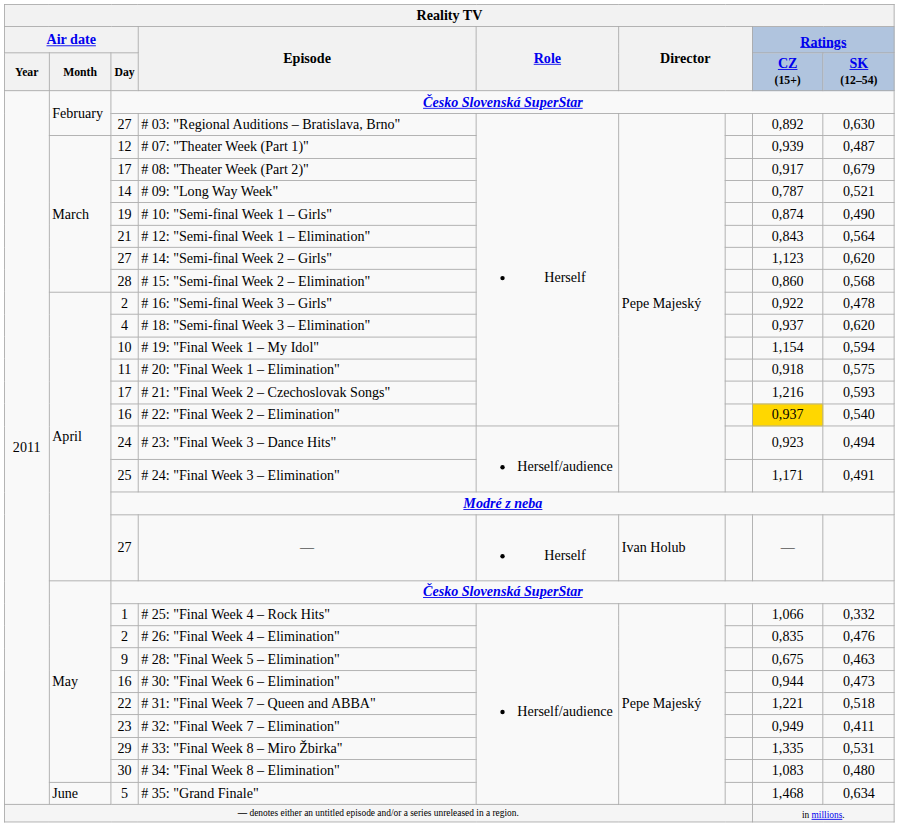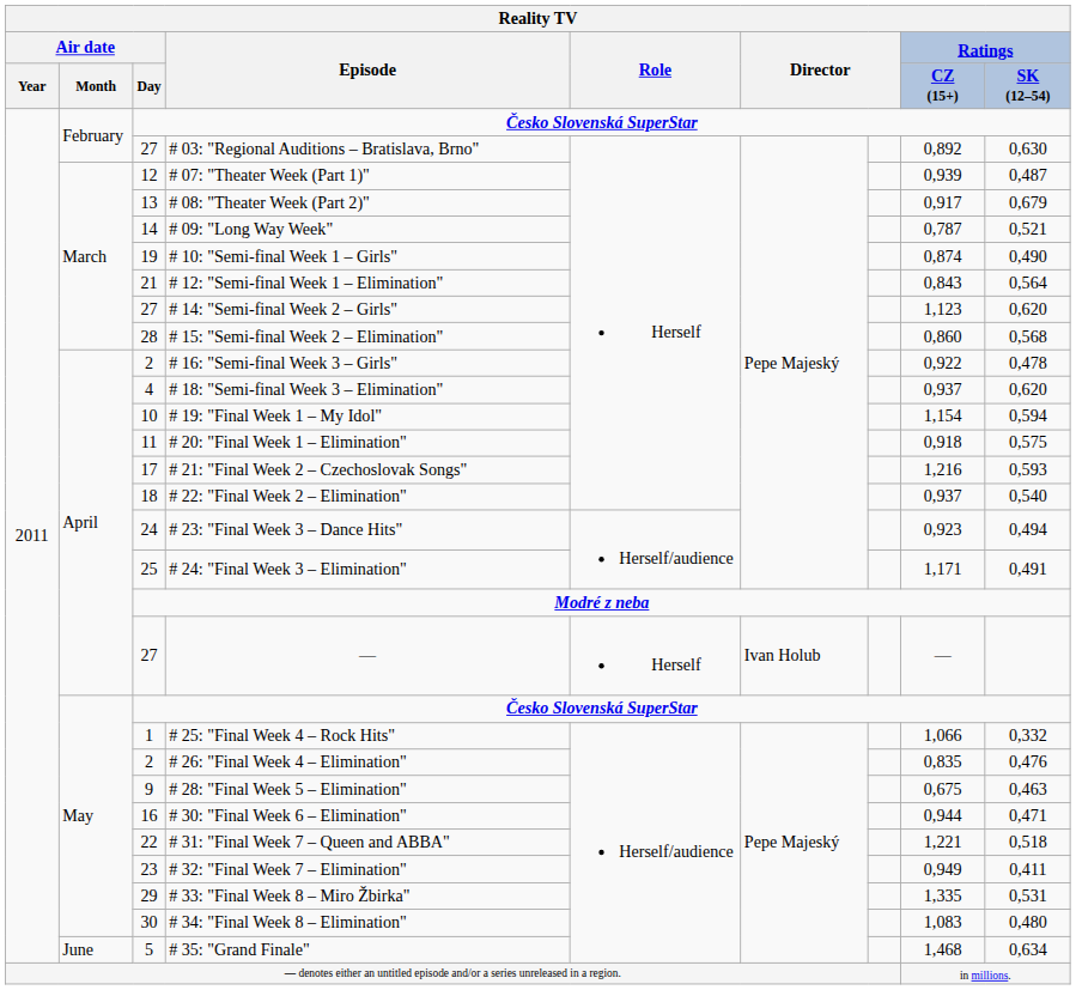# 08: "Theater Week (Part 2)" | Air date / Day: 17 -> 13
# 22: "Final Week 2 – Elimination" | Air date / Day: 16 -> 18
# 22: "Final Week 2 – Elimination" | Ratings / CZ (15+): gold background -> no background
# 30: "Final Week 6 – Elimination" | Ratings / SK (12–54): 0,473 -> 0,471
